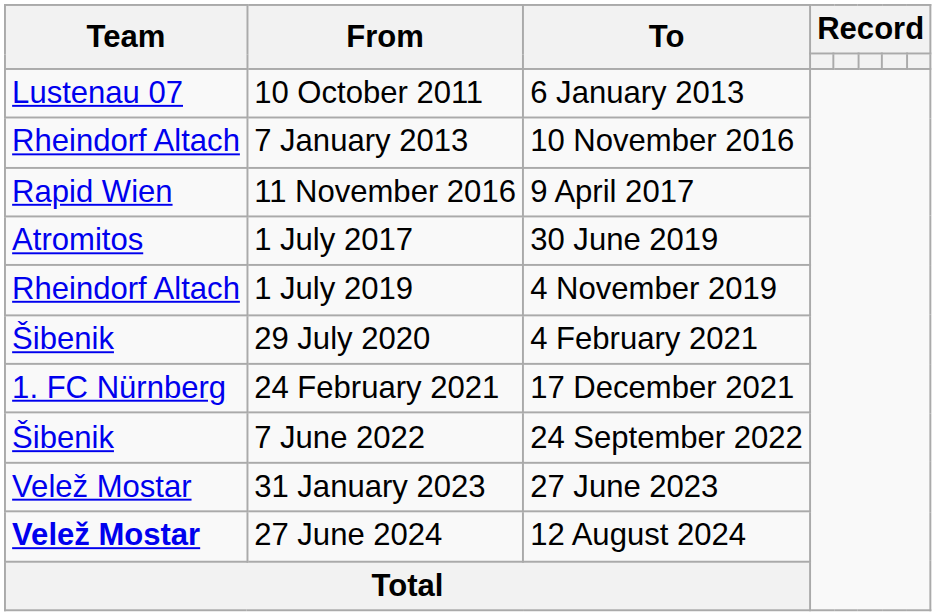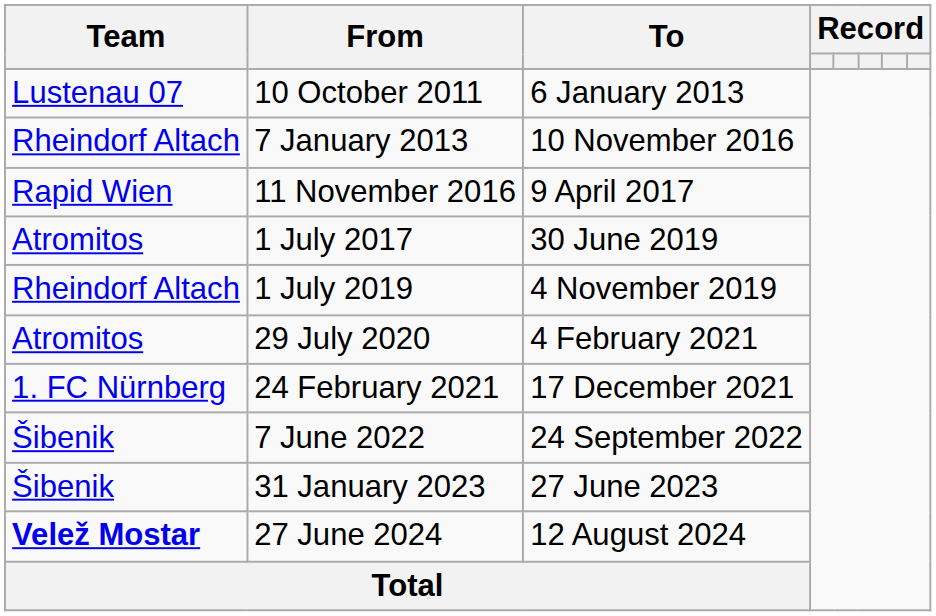29 July 2020 | Team: Šibenik -> Atromitos
31 January 2023 | Team: Velež Mostar -> Šibenik
